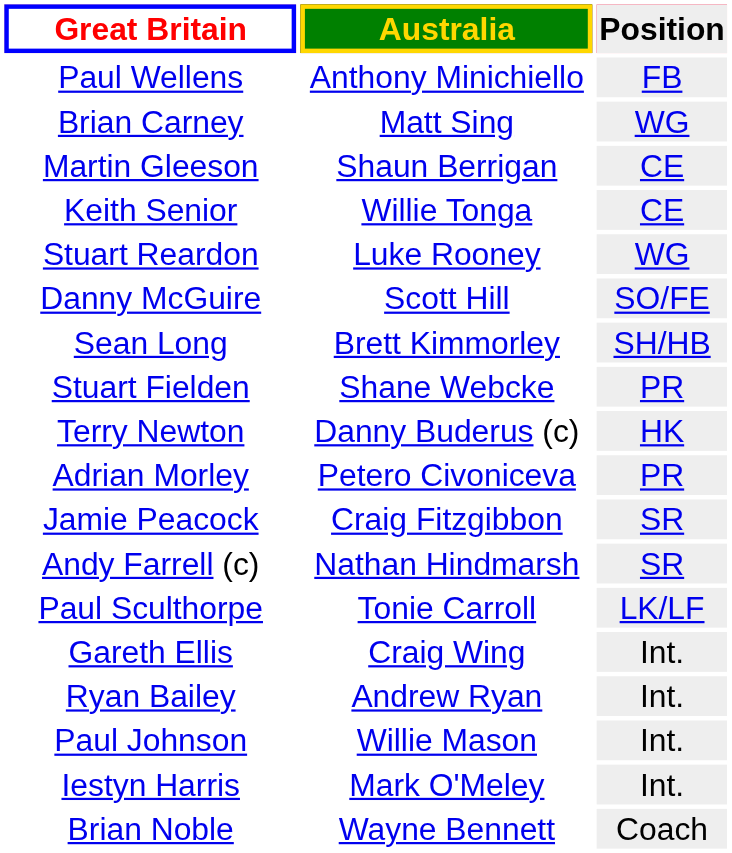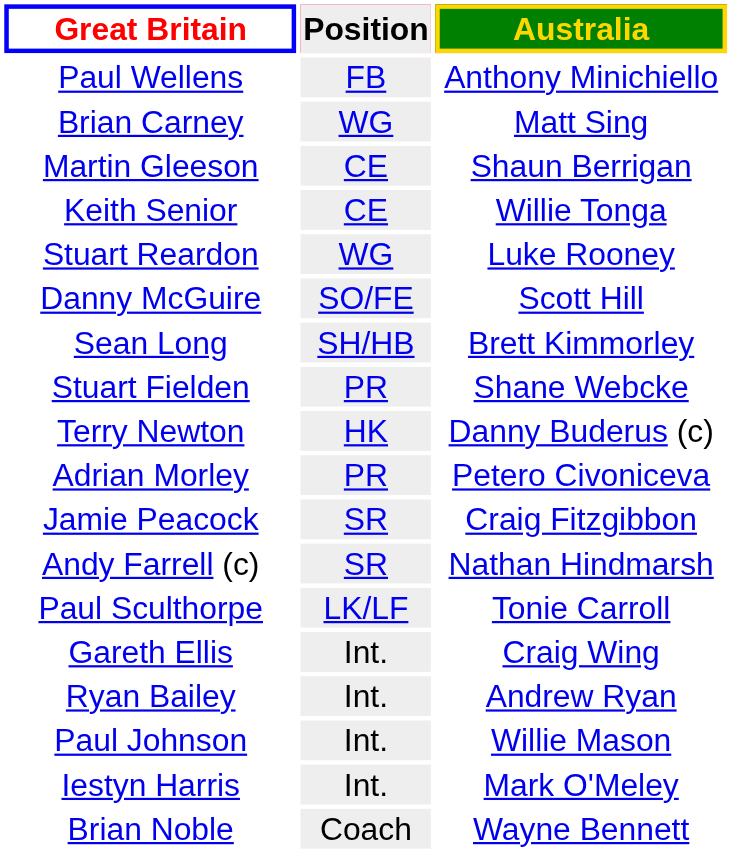columns swapped: Position <-> Australia
